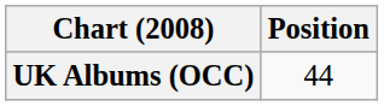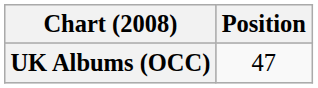UK Albums (OCC) | Position: 44 -> 47
